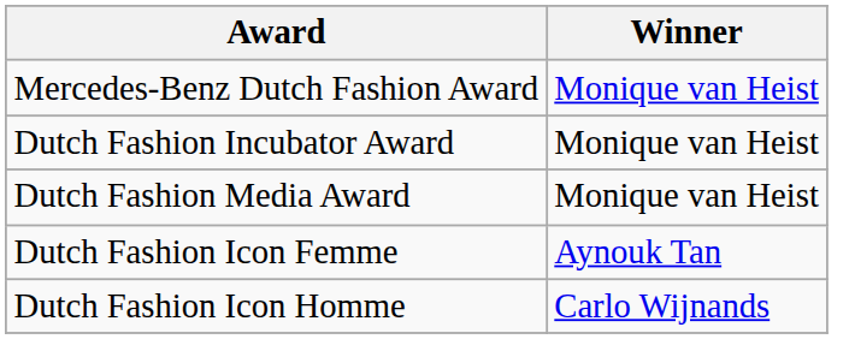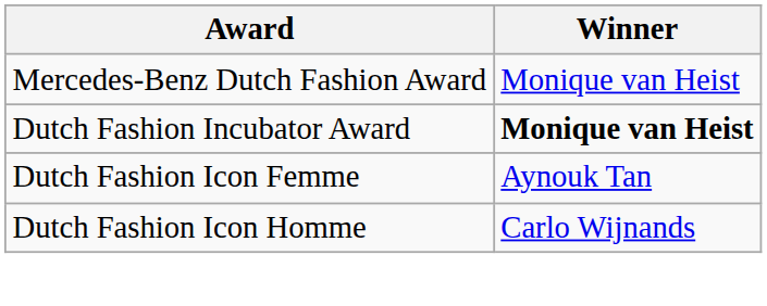Dutch Fashion Incubator Award | Winner: normal -> bold
- row: Dutch Fashion Media Award | Monique van Heist
